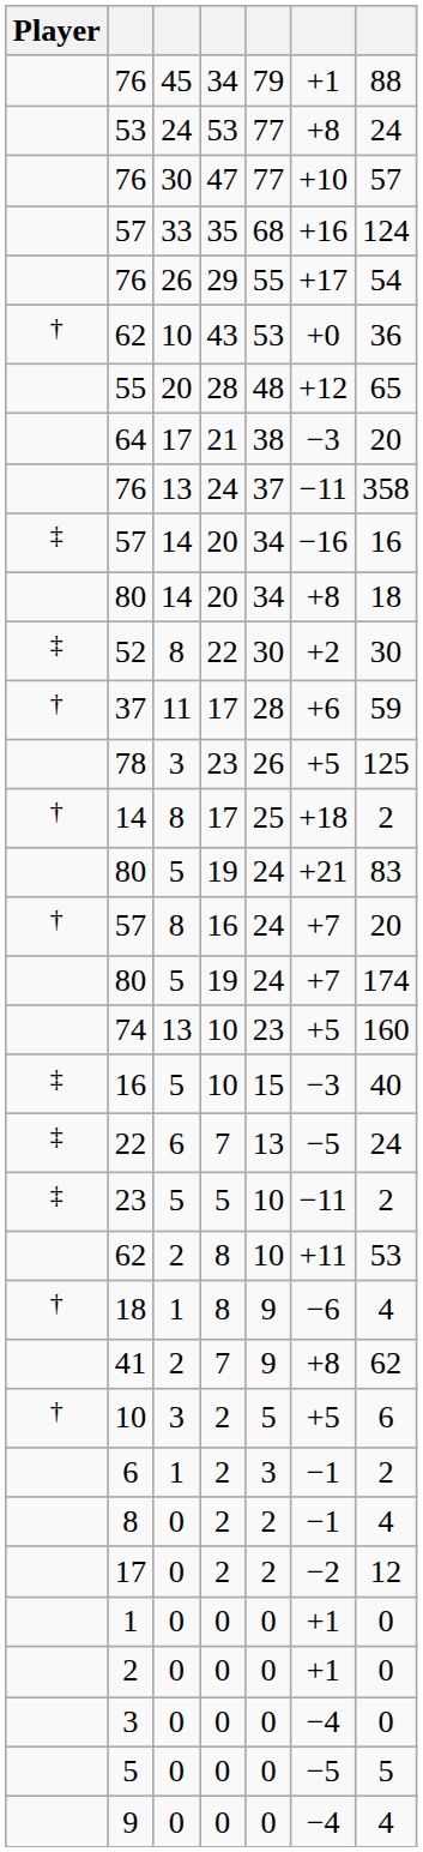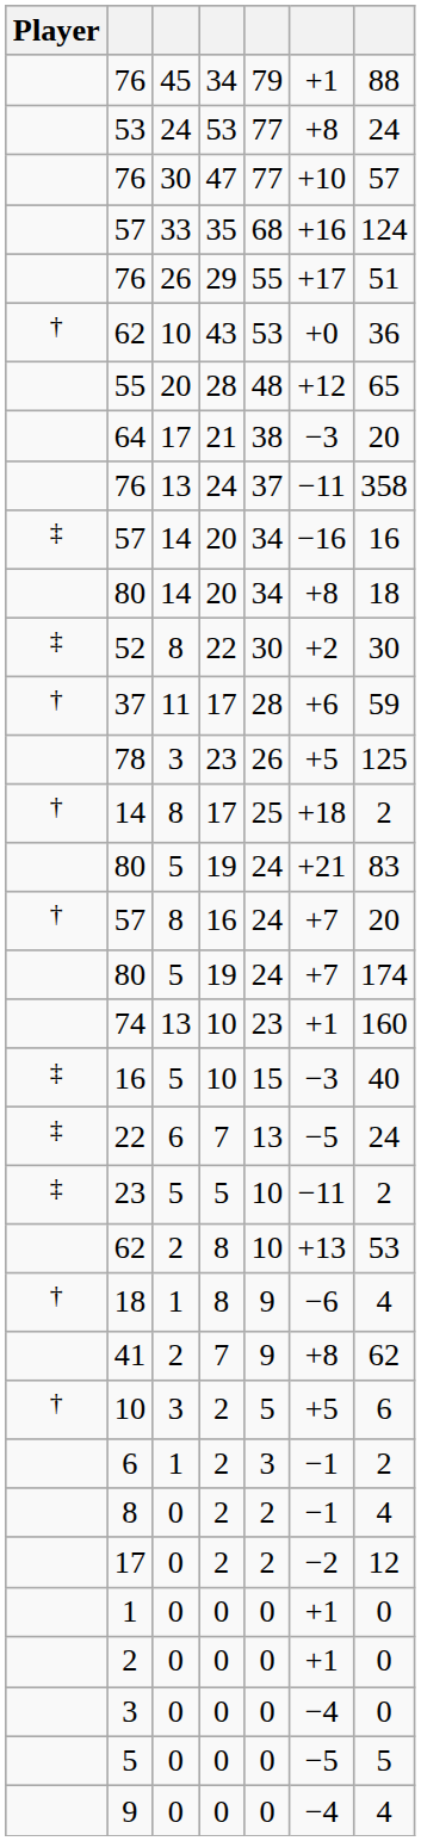76 / 29 | column 7: 54 -> 51
74 | column 6: +5 -> +1
62 / 8 | column 6: +11 -> +13
